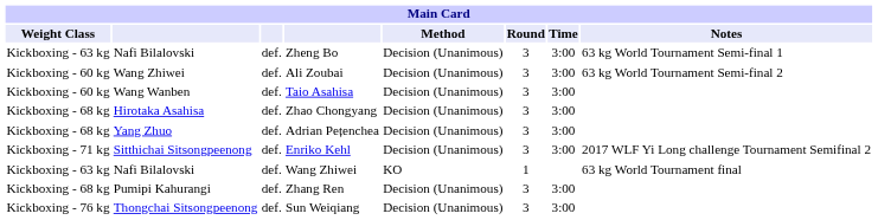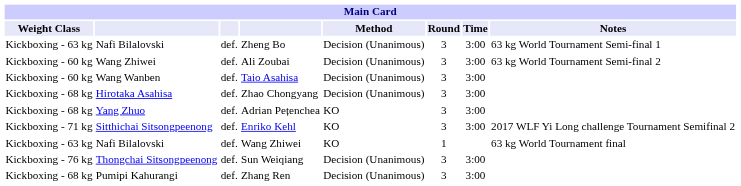Adrian Pețenchea | Method: Decision (Unanimous) -> KO
Enriko Kehl | Method: Decision (Unanimous) -> KO
rows swapped: Sun Weiqiang <-> Zhang Ren
